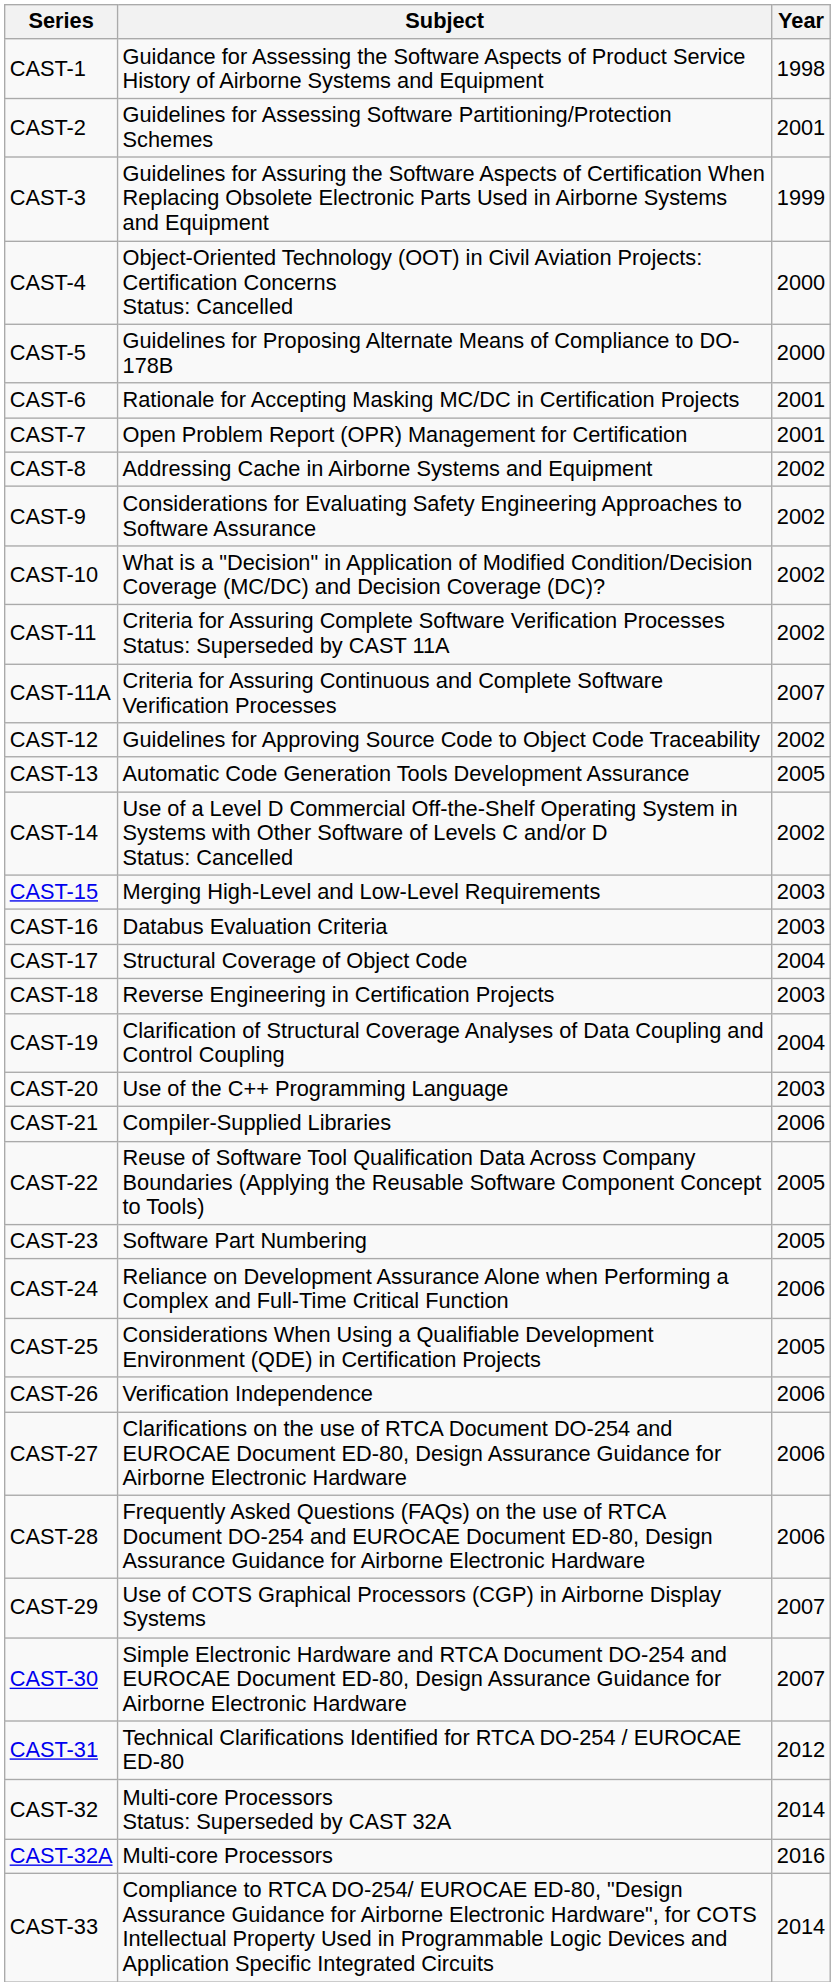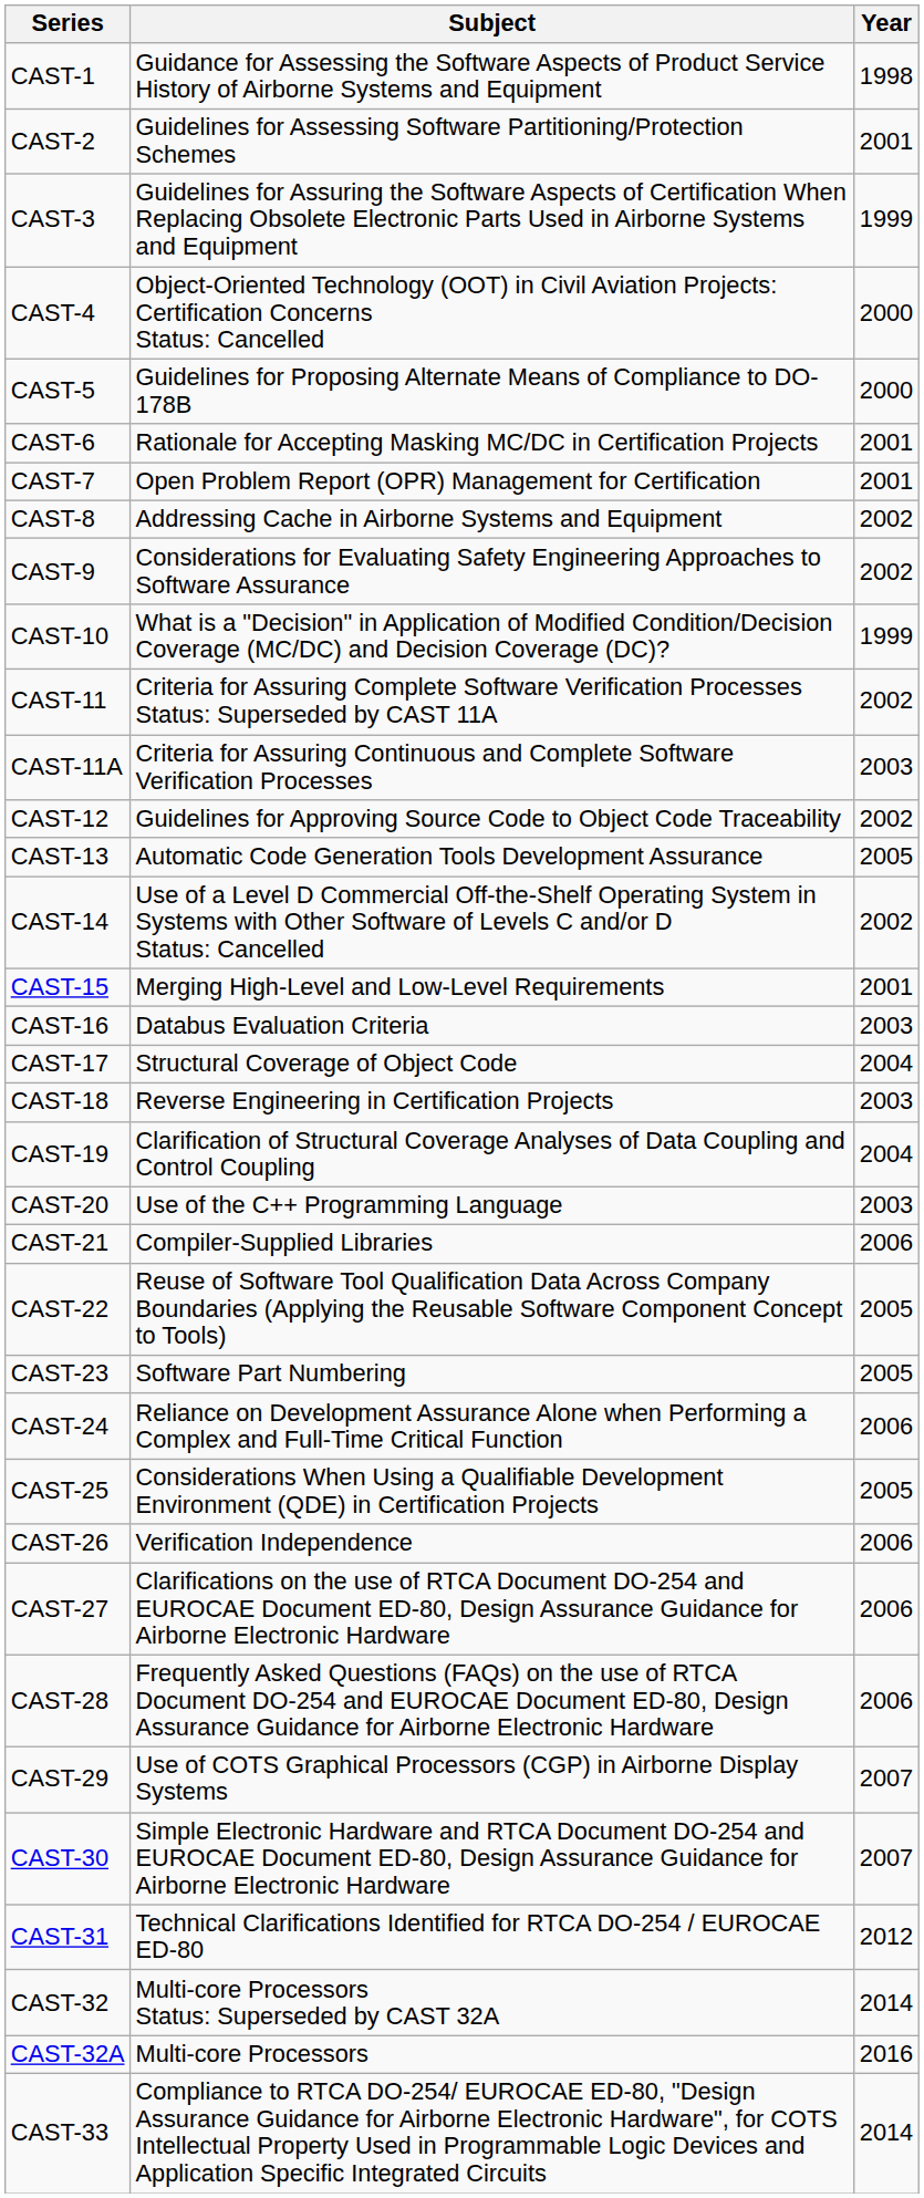CAST-10 | Year: 2002 -> 1999
CAST-11A | Year: 2007 -> 2003
CAST-15 | Year: 2003 -> 2001
